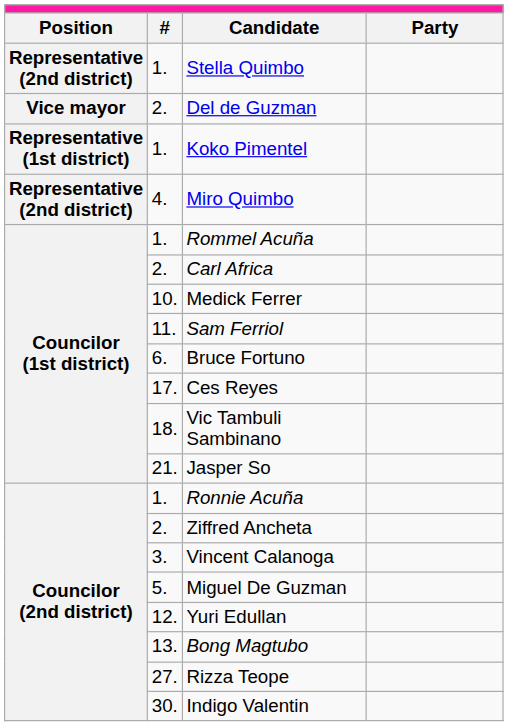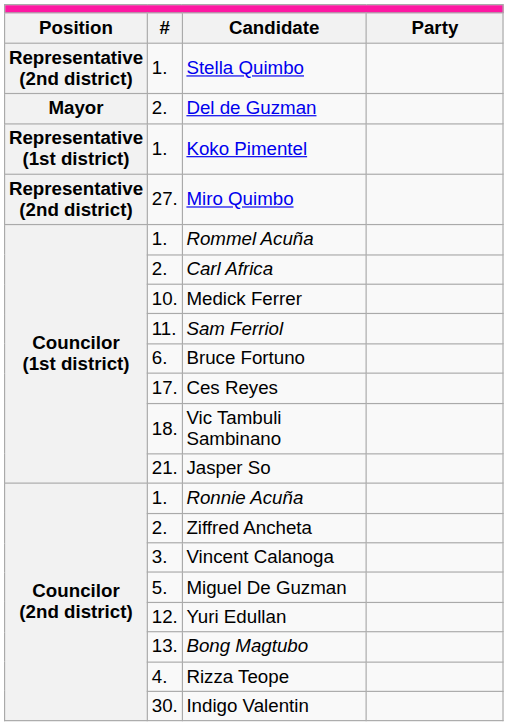Del de Guzman | column 1: Vice mayor -> Mayor
Miro Quimbo | column 2: 4. -> 27.
Rizza Teope | column 2: 27. -> 4.
